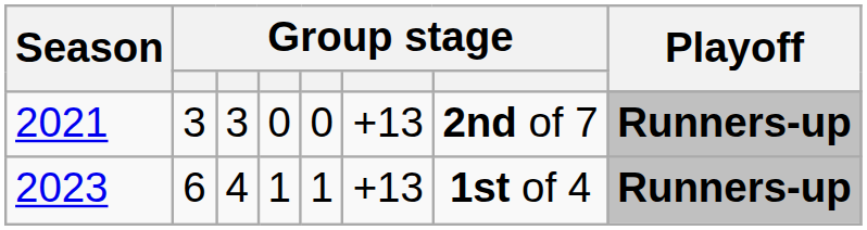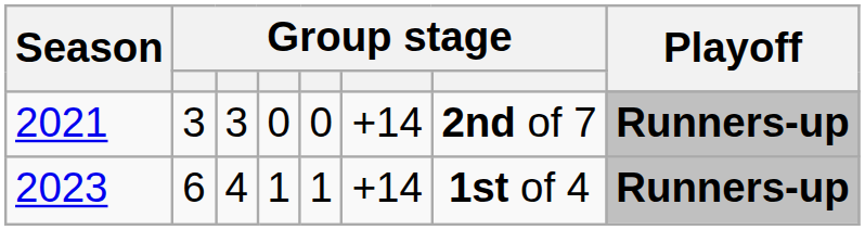2021 | column 6: +13 -> +14
2023 | column 6: +13 -> +14
